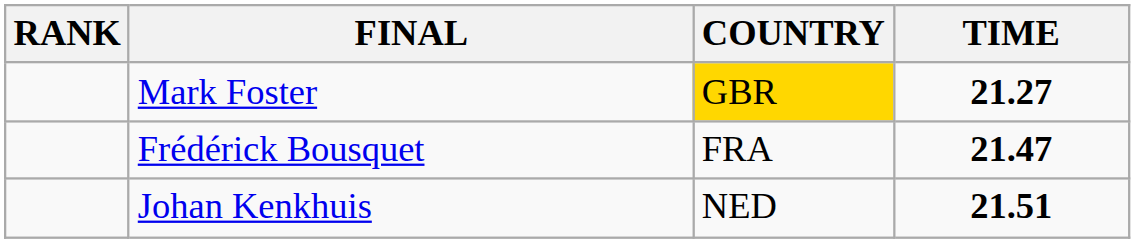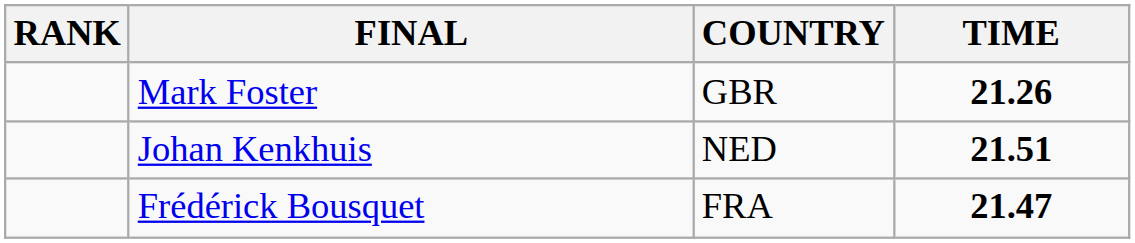Mark Foster | COUNTRY: gold background -> no background
Mark Foster | TIME: 21.27 -> 21.26
rows swapped: Frédérick Bousquet <-> Johan Kenkhuis
